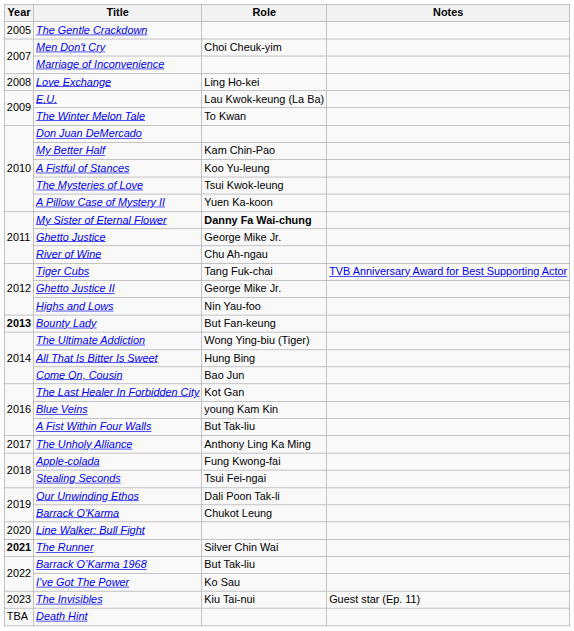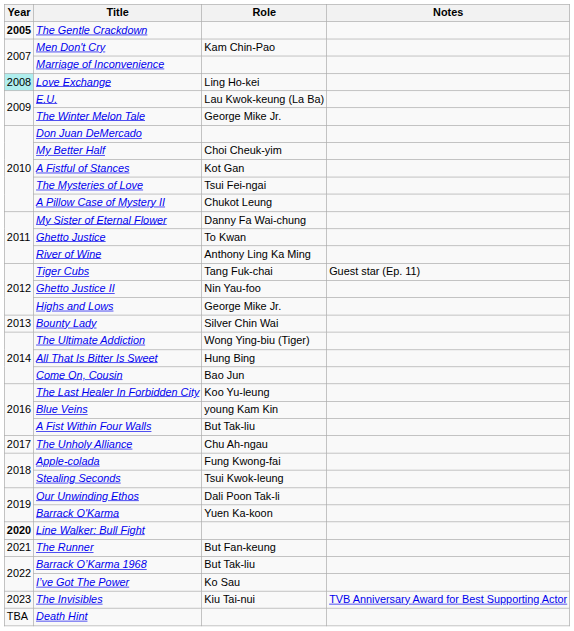The Gentle Crackdown | Year: normal -> bold
Men Don't Cry | Role: Choi Cheuk-yim -> Kam Chin-Pao
Love Exchange | Year: no background -> paleturquoise background
The Winter Melon Tale | Role: To Kwan -> George Mike Jr.
My Better Half | Role: Kam Chin-Pao -> Choi Cheuk-yim
A Fistful of Stances | Role: Koo Yu-leung -> Kot Gan
The Mysteries of Love | Role: Tsui Kwok-leung -> Tsui Fei-ngai
A Pillow Case of Mystery II | Role: Yuen Ka-koon -> Chukot Leung
My Sister of Eternal Flower | Role: bold -> normal
Ghetto Justice | Role: George Mike Jr. -> To Kwan
River of Wine | Role: Chu Ah-ngau -> Anthony Ling Ka Ming
Tiger Cubs | Notes: TVB Anniversary Award for Best Supporting Actor -> Guest star (Ep. 11)
Ghetto Justice II | Role: George Mike Jr. -> Nin Yau-foo
Highs and Lows | Role: Nin Yau-foo -> George Mike Jr.
Bounty Lady | Year: bold -> normal
Bounty Lady | Role: But Fan-keung -> Silver Chin Wai
The Last Healer In Forbidden City | Role: Kot Gan -> Koo Yu-leung
The Unholy Alliance | Role: Anthony Ling Ka Ming -> Chu Ah-ngau
Stealing Seconds | Role: Tsui Fei-ngai -> Tsui Kwok-leung
Barrack O'Karma | Role: Chukot Leung -> Yuen Ka-koon
Line Walker: Bull Fight | Year: normal -> bold
The Runner | Year: bold -> normal
The Runner | Role: Silver Chin Wai -> But Fan-keung
The Invisibles | Notes: Guest star (Ep. 11) -> TVB Anniversary Award for Best Supporting Actor
